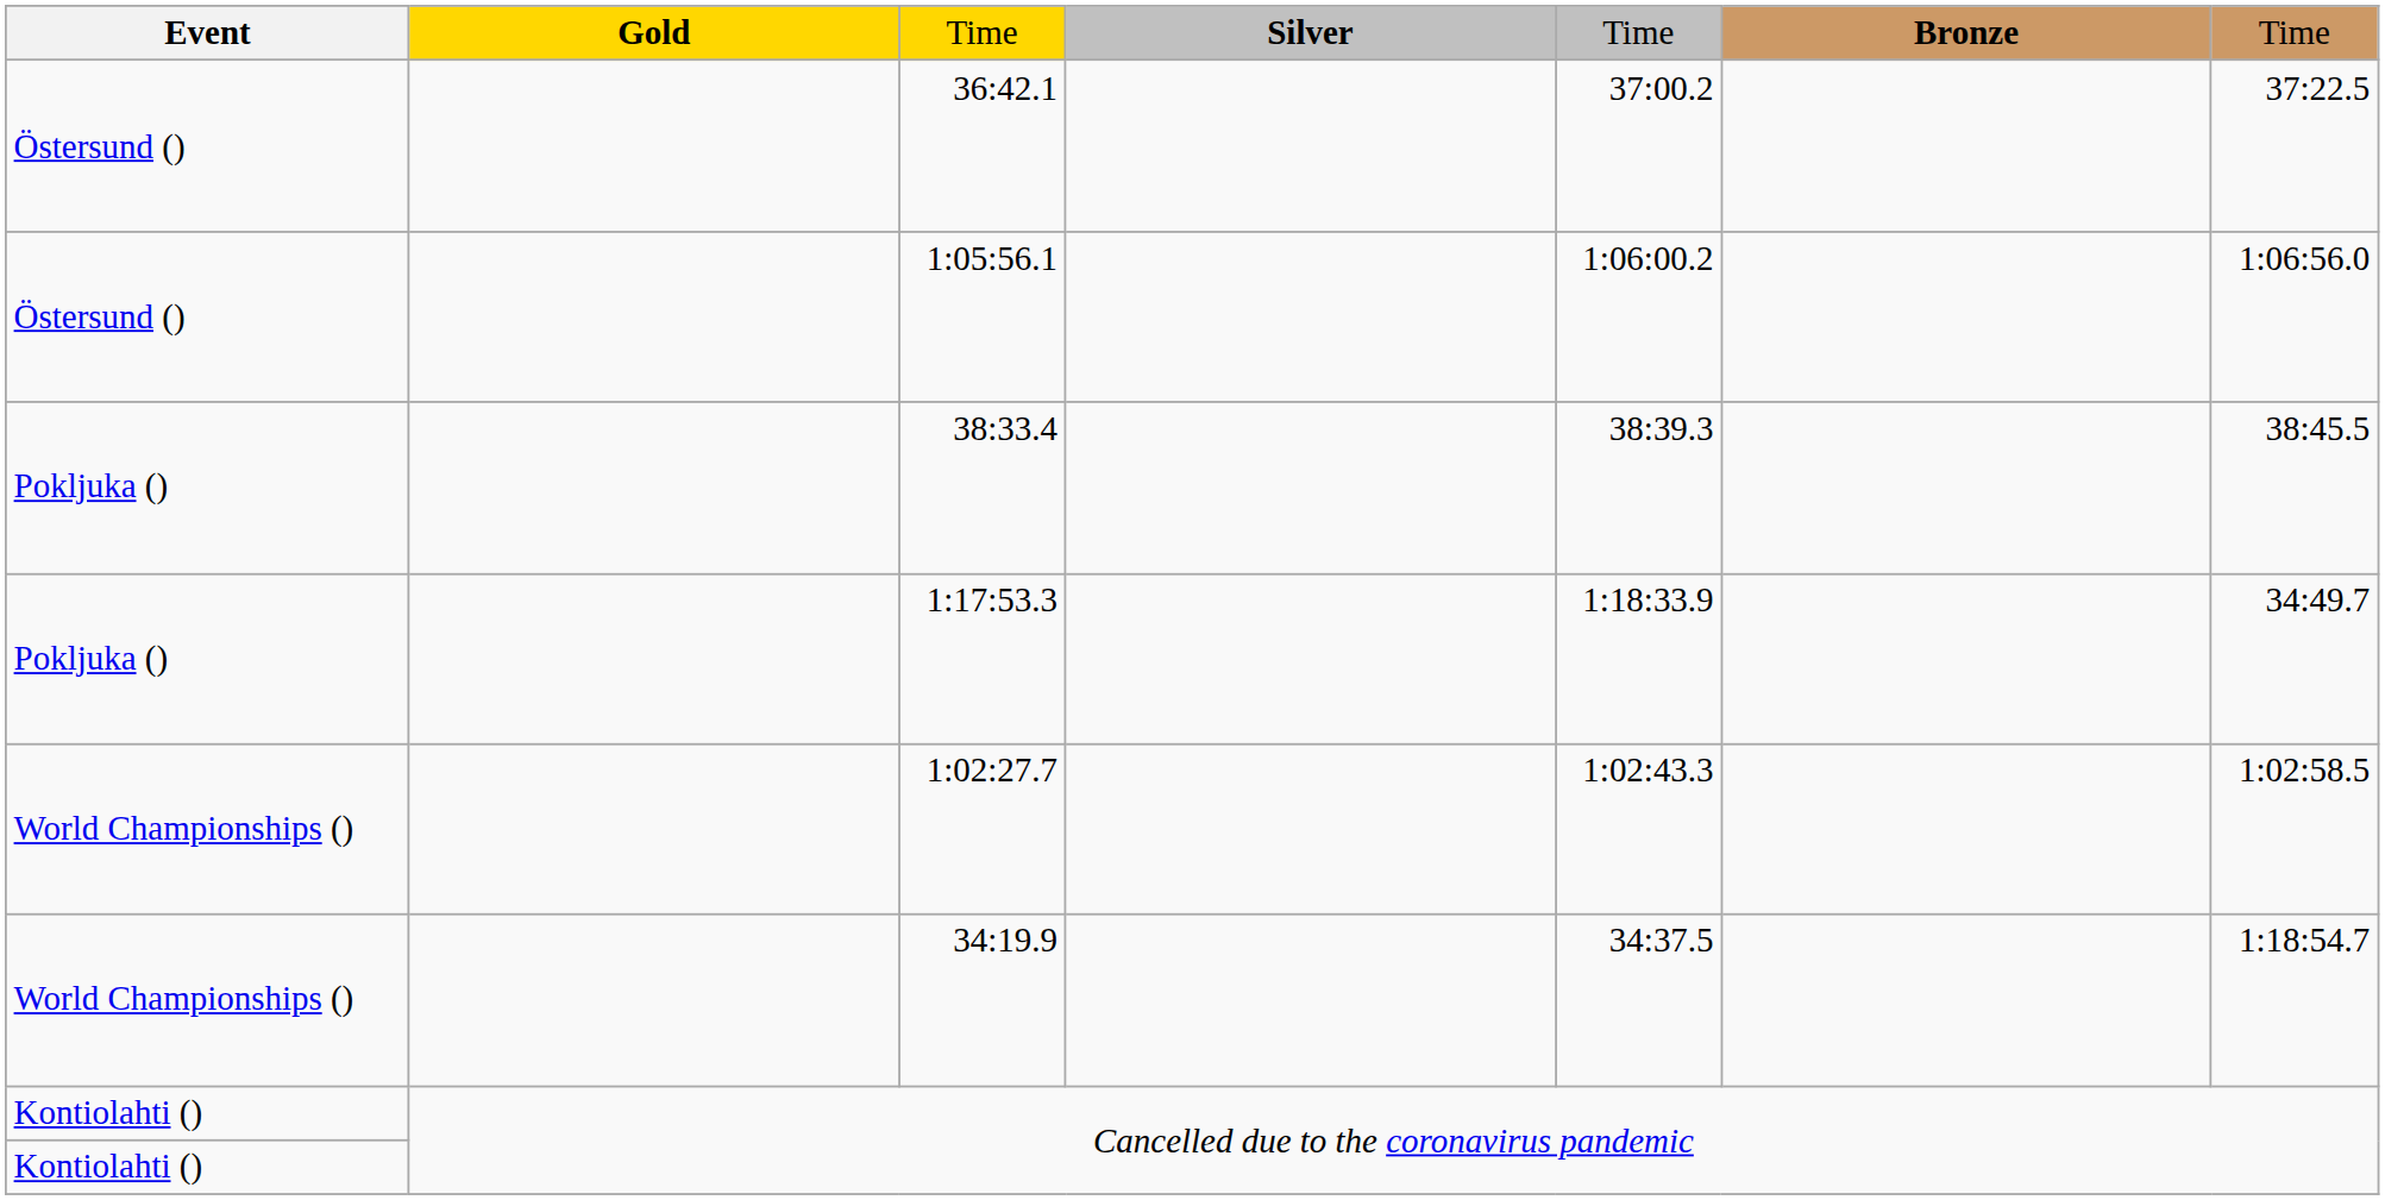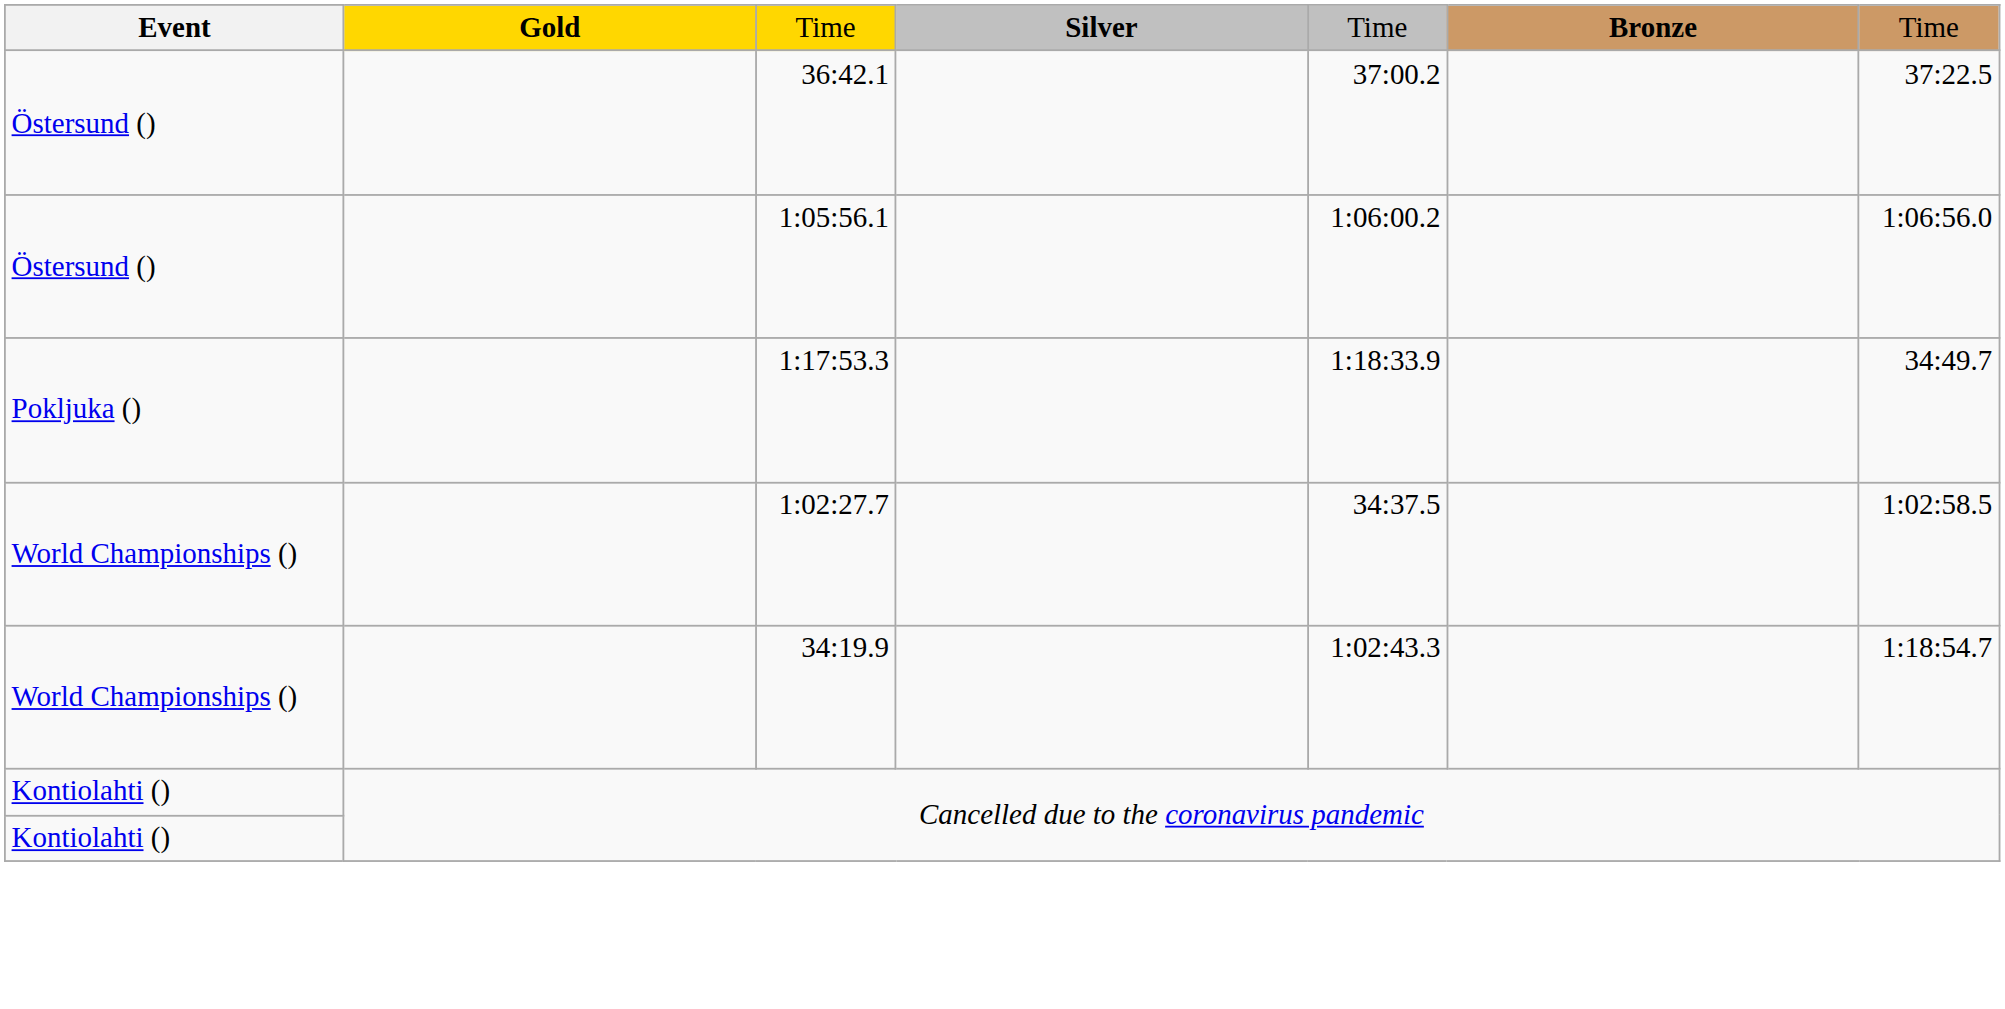- row: Pokljuka () | 38:33.4 | 38:39.3 | 38:45.5
1:02:27.7 | column 5: 1:02:43.3 -> 34:37.5
34:19.9 | column 5: 34:37.5 -> 1:02:43.3
